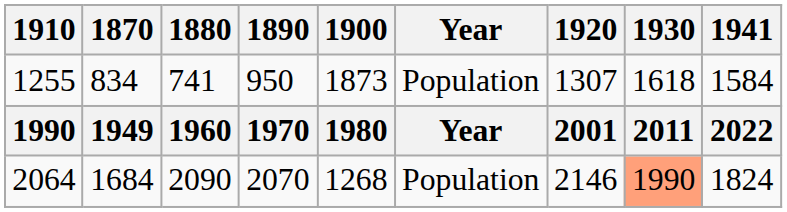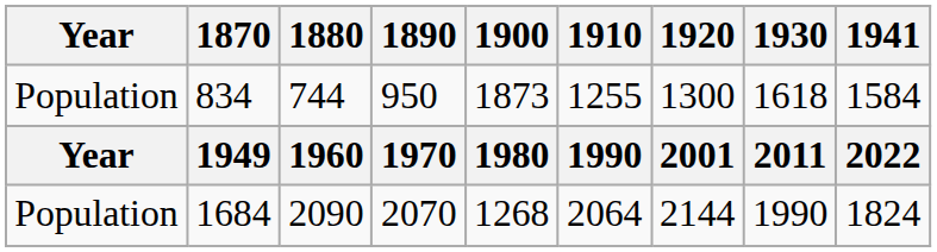columns swapped: Year <-> 1910
834 | 1880: 741 -> 744
834 | 1920: 1307 -> 1300
1684 | 1920: 2146 -> 2144
1684 | 1930: lightsalmon background -> no background
